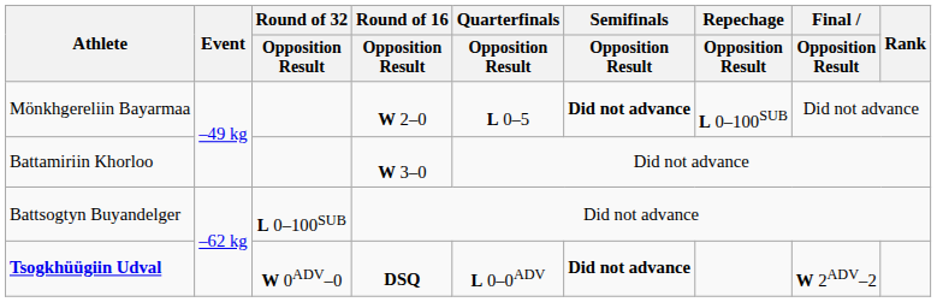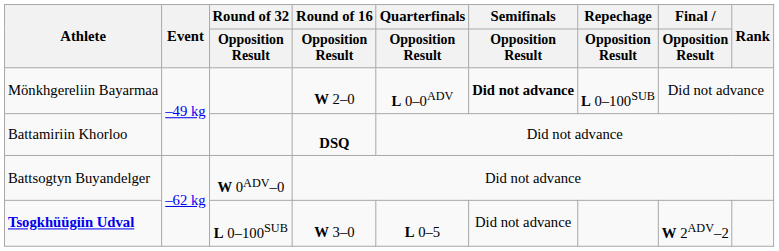Mönkhgereliin Bayarmaa | Quarterfinals / Opposition Result: L 0–5 -> L 0–0ADV
Battamiriin Khorloo | Round of 16 / Opposition Result: W 3–0 -> DSQ
Battsogtyn Buyandelger | Round of 32 / Opposition Result: L 0–100SUB -> W 0ADV–0
Tsogkhüügiin Udval | Round of 32 / Opposition Result: W 0ADV–0 -> L 0–100SUB
Tsogkhüügiin Udval | Round of 16 / Opposition Result: DSQ -> W 3–0
Tsogkhüügiin Udval | Quarterfinals / Opposition Result: L 0–0ADV -> L 0–5
Tsogkhüügiin Udval | Semifinals / Opposition Result: bold -> normal
